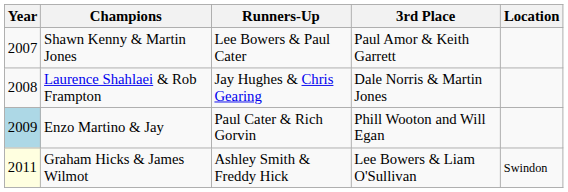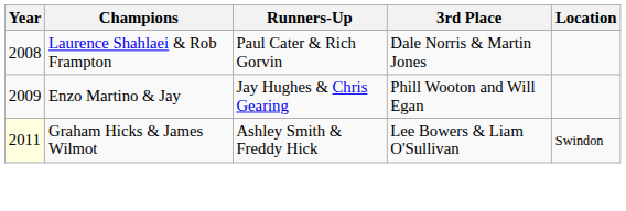- row: 2007 | Shawn Kenny & Martin Jones | Lee Bowers & Paul Cater | Paul Amor & Keith Garrett
Laurence Shahlaei & Rob Frampton | Runners-Up: Jay Hughes & Chris Gearing -> Paul Cater & Rich Gorvin
Enzo Martino & Jay | Year: lightblue background -> no background
Enzo Martino & Jay | Runners-Up: Paul Cater & Rich Gorvin -> Jay Hughes & Chris Gearing
